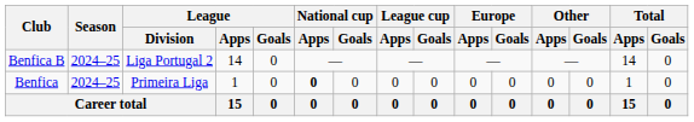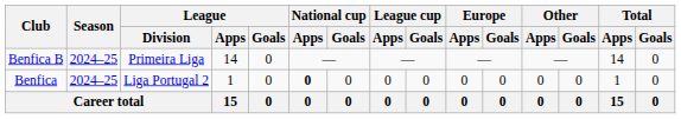Benfica B | League / Division: Liga Portugal 2 -> Primeira Liga
Benfica | League / Division: Primeira Liga -> Liga Portugal 2
